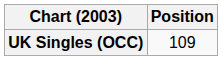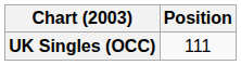UK Singles (OCC) | Position: 109 -> 111
